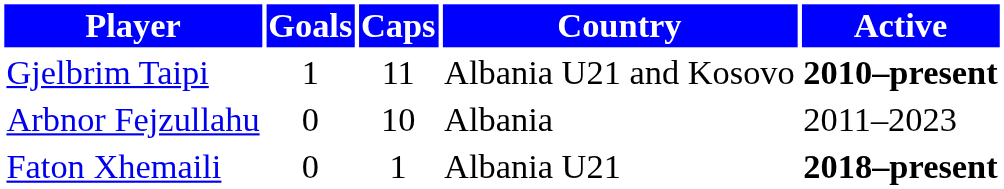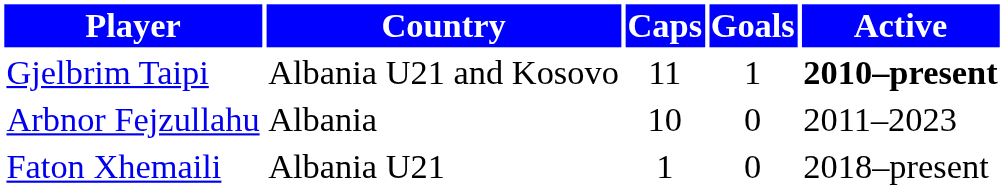columns swapped: Country <-> Goals
Faton Xhemaili | Active: bold -> normal
